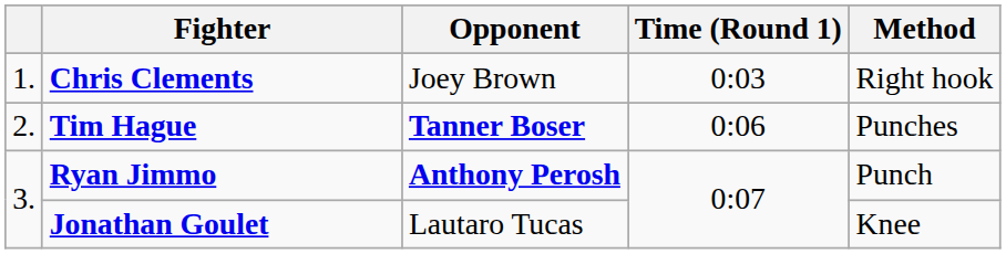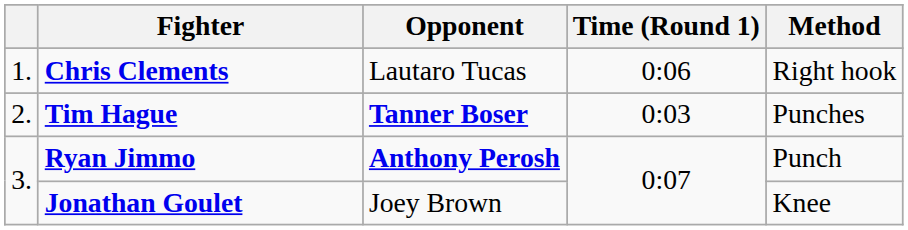Chris Clements | Opponent: Joey Brown -> Lautaro Tucas
Chris Clements | Time (Round 1): 0:03 -> 0:06
Tim Hague | Time (Round 1): 0:06 -> 0:03
Jonathan Goulet | Opponent: Lautaro Tucas -> Joey Brown
